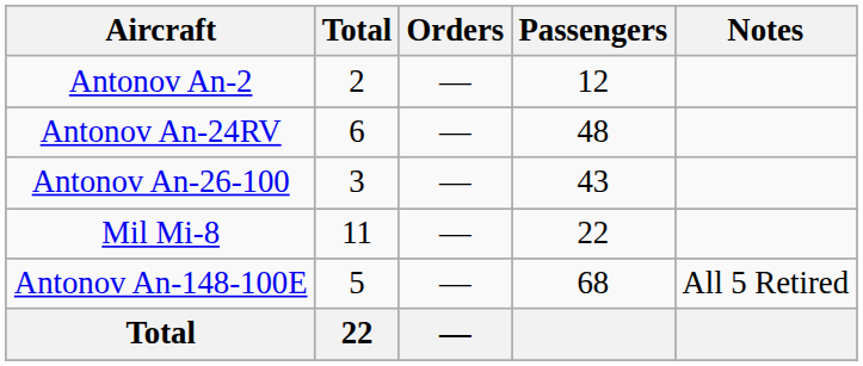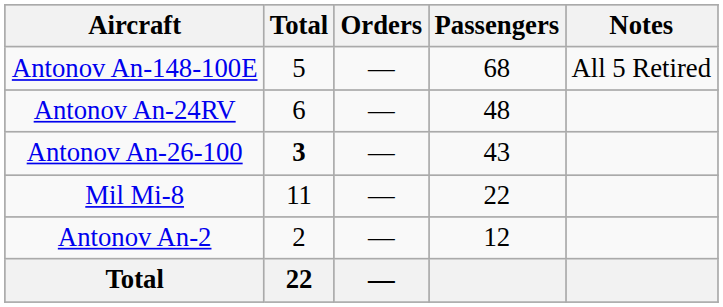rows swapped: Antonov An-2 <-> Antonov An-148-100E
Antonov An-26-100 | Total: normal -> bold
